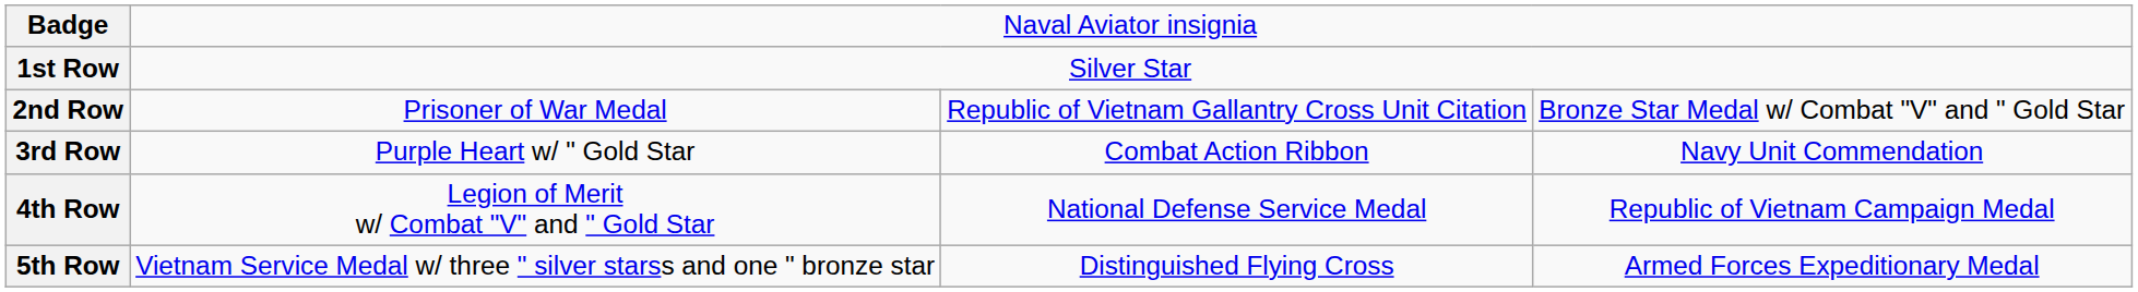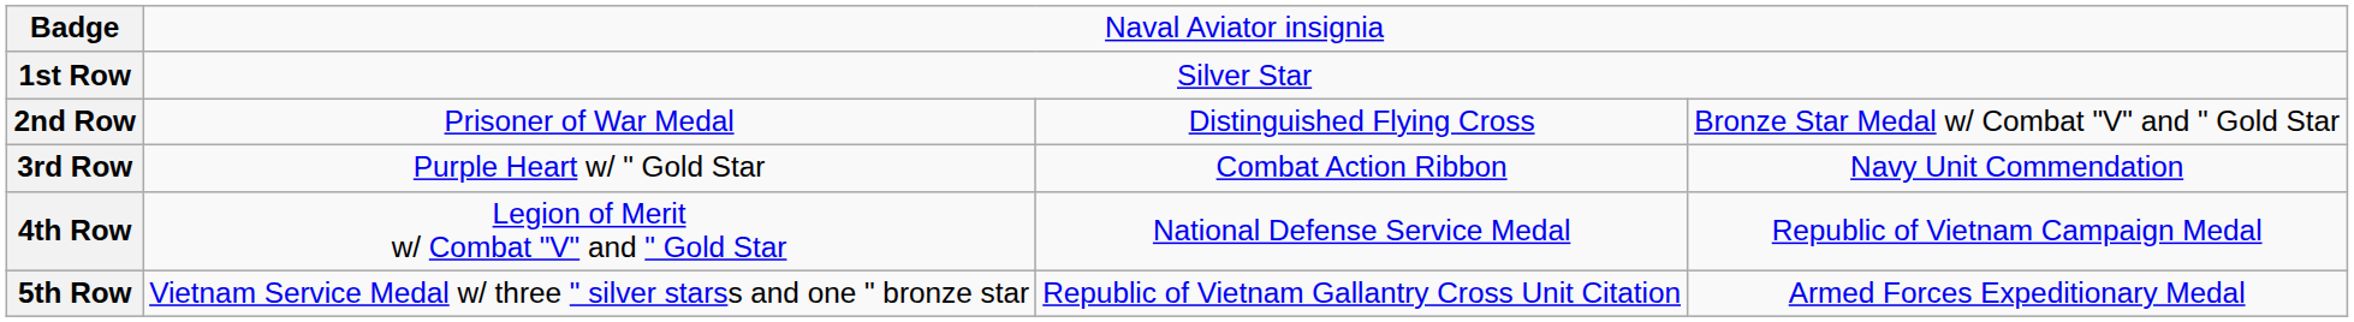2nd Row | column 3: Republic of Vietnam Gallantry Cross Unit Citation -> Distinguished Flying Cross
5th Row | column 3: Distinguished Flying Cross -> Republic of Vietnam Gallantry Cross Unit Citation
